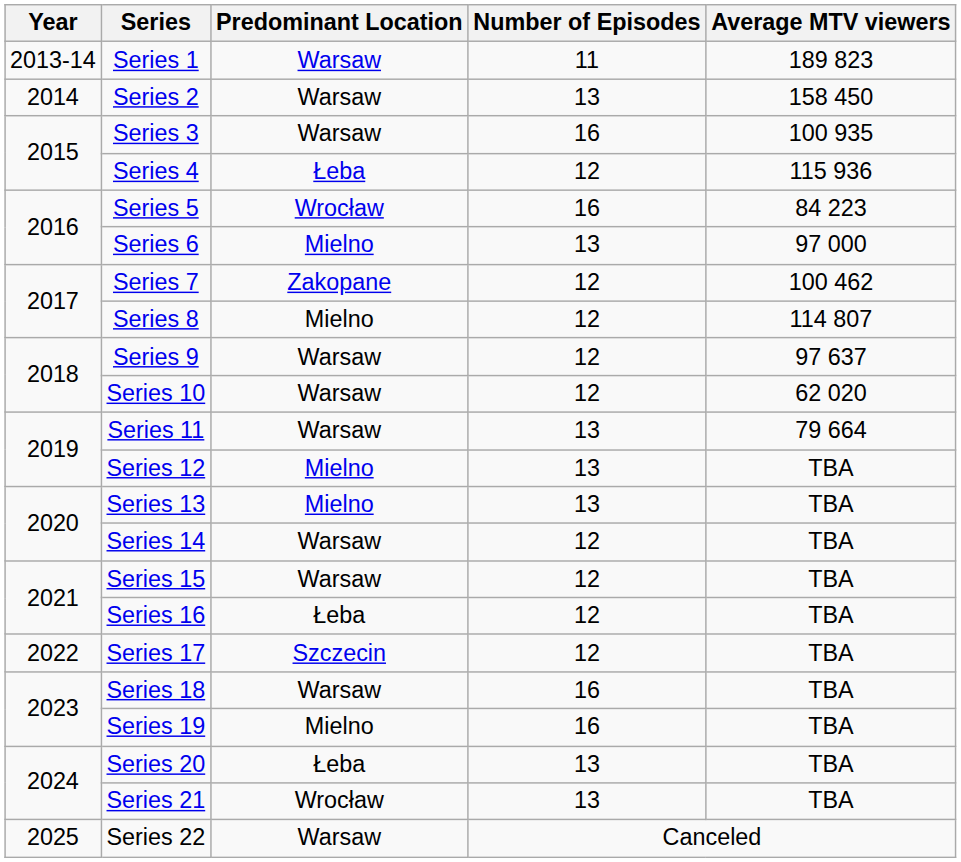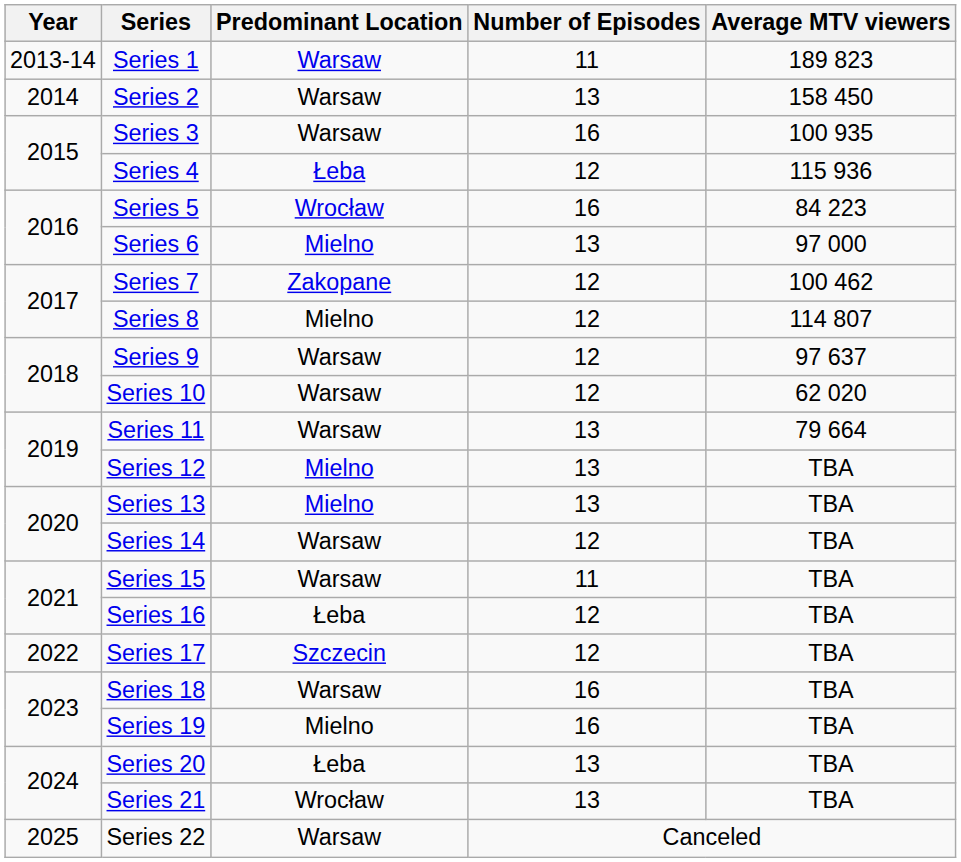Series 15 | Number of Episodes: 12 -> 11
